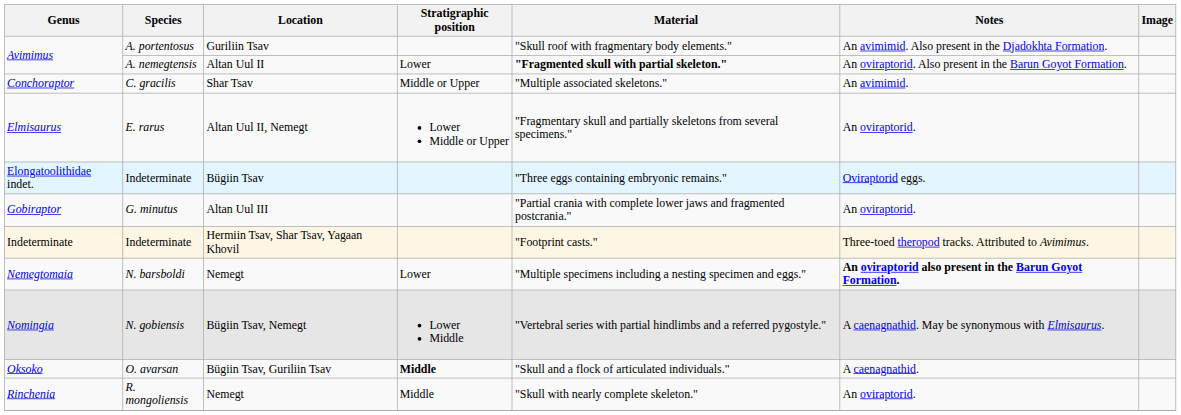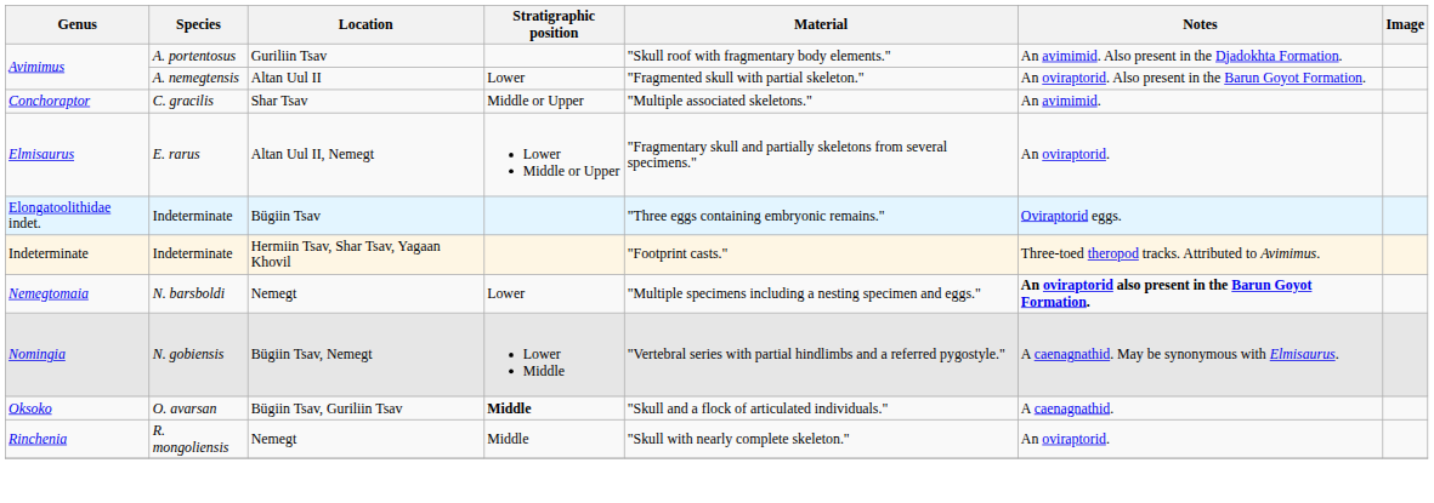Avimimus / A. nemegtensis | Material: bold -> normal
- row: Gobiraptor | G. minutus | Altan Uul III | "Partial crania with complete lower jaws and fragmented postcrania." | An oviraptorid.
